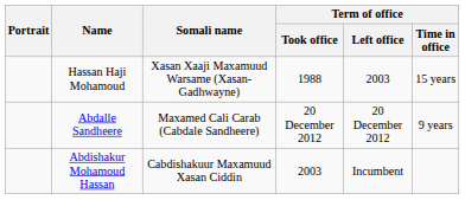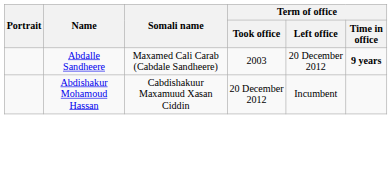- row: Hassan Haji Mohamoud | Xasan Xaaji Maxamuud Warsame (Xasan-Gadhwayne) | 1988 | 2003 | 15 years
Abdalle Sandheere | Term of office / Took office: 20 December 2012 -> 2003
Abdalle Sandheere | Term of office / Time in office: normal -> bold
Abdishakur Mohamoud Hassan | Term of office / Took office: 2003 -> 20 December 2012
